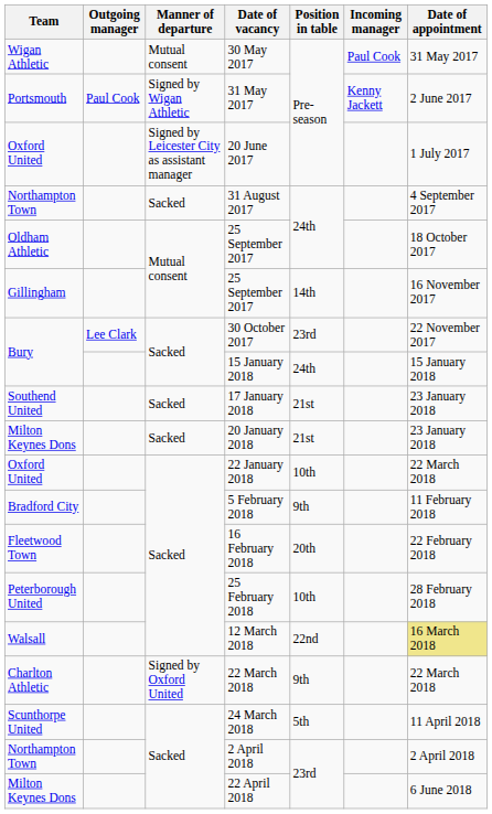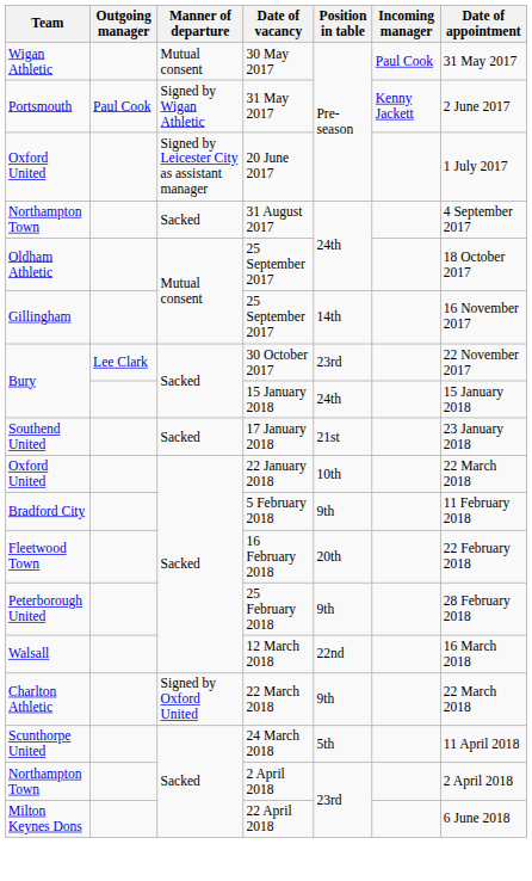- row: Milton Keynes Dons | Sacked | 20 January 2018 | 21st | 23 January 2018
25 February 2018 | Position in table: 10th -> 9th
12 March 2018 | Date of appointment: khaki background -> no background
